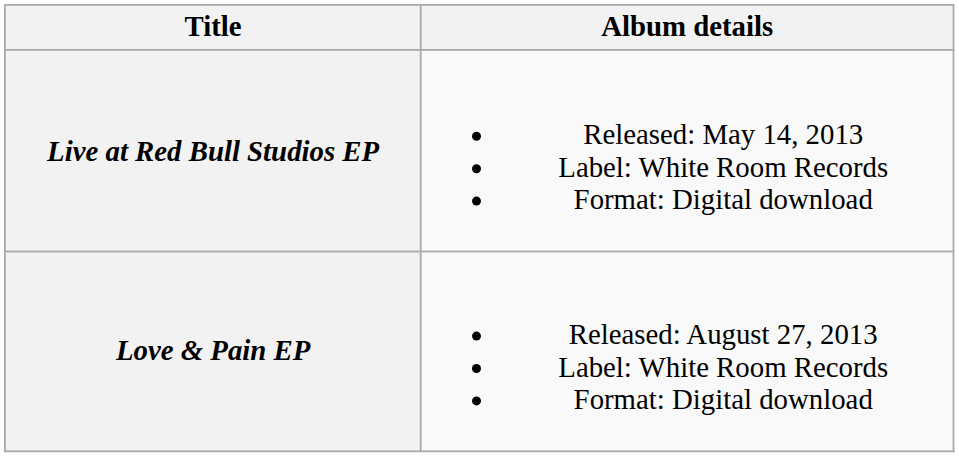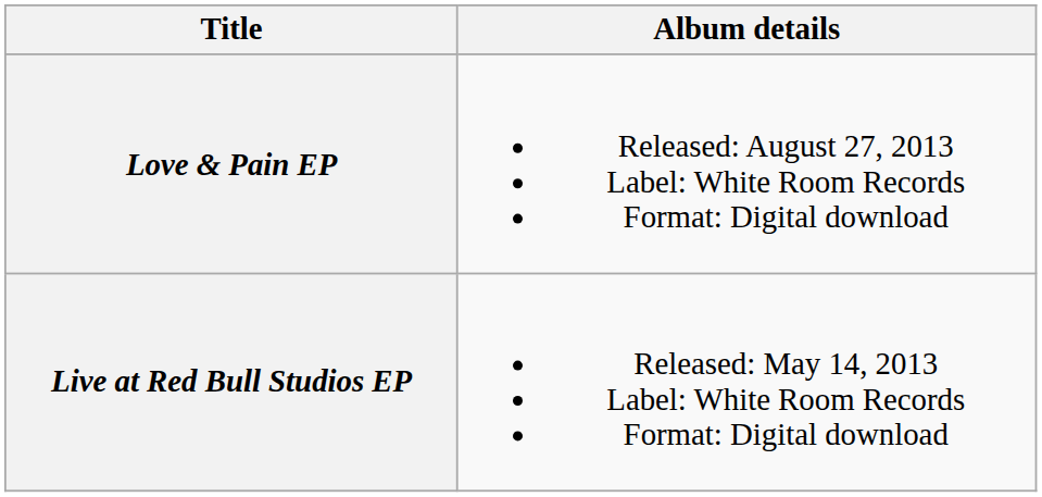rows swapped: Live at Red Bull Studios EP <-> Love & Pain EP
